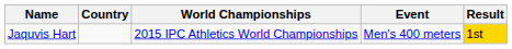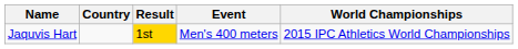columns swapped: World Championships <-> Result
